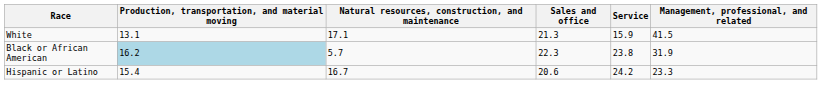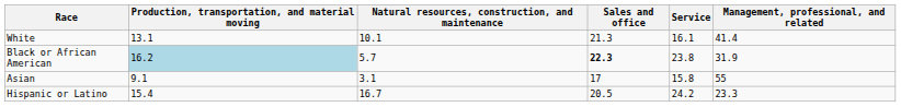White | Natural resources, construction, and maintenance: 17.1 -> 10.1
White | Service: 15.9 -> 16.1
White | Management, professional, and related: 41.5 -> 41.4
Black or African American | Sales and office: normal -> bold
+ row: Asian | 9.1 | 3.1 | 17 | 15.8 | 55
Hispanic or Latino | Sales and office: 20.6 -> 20.5
